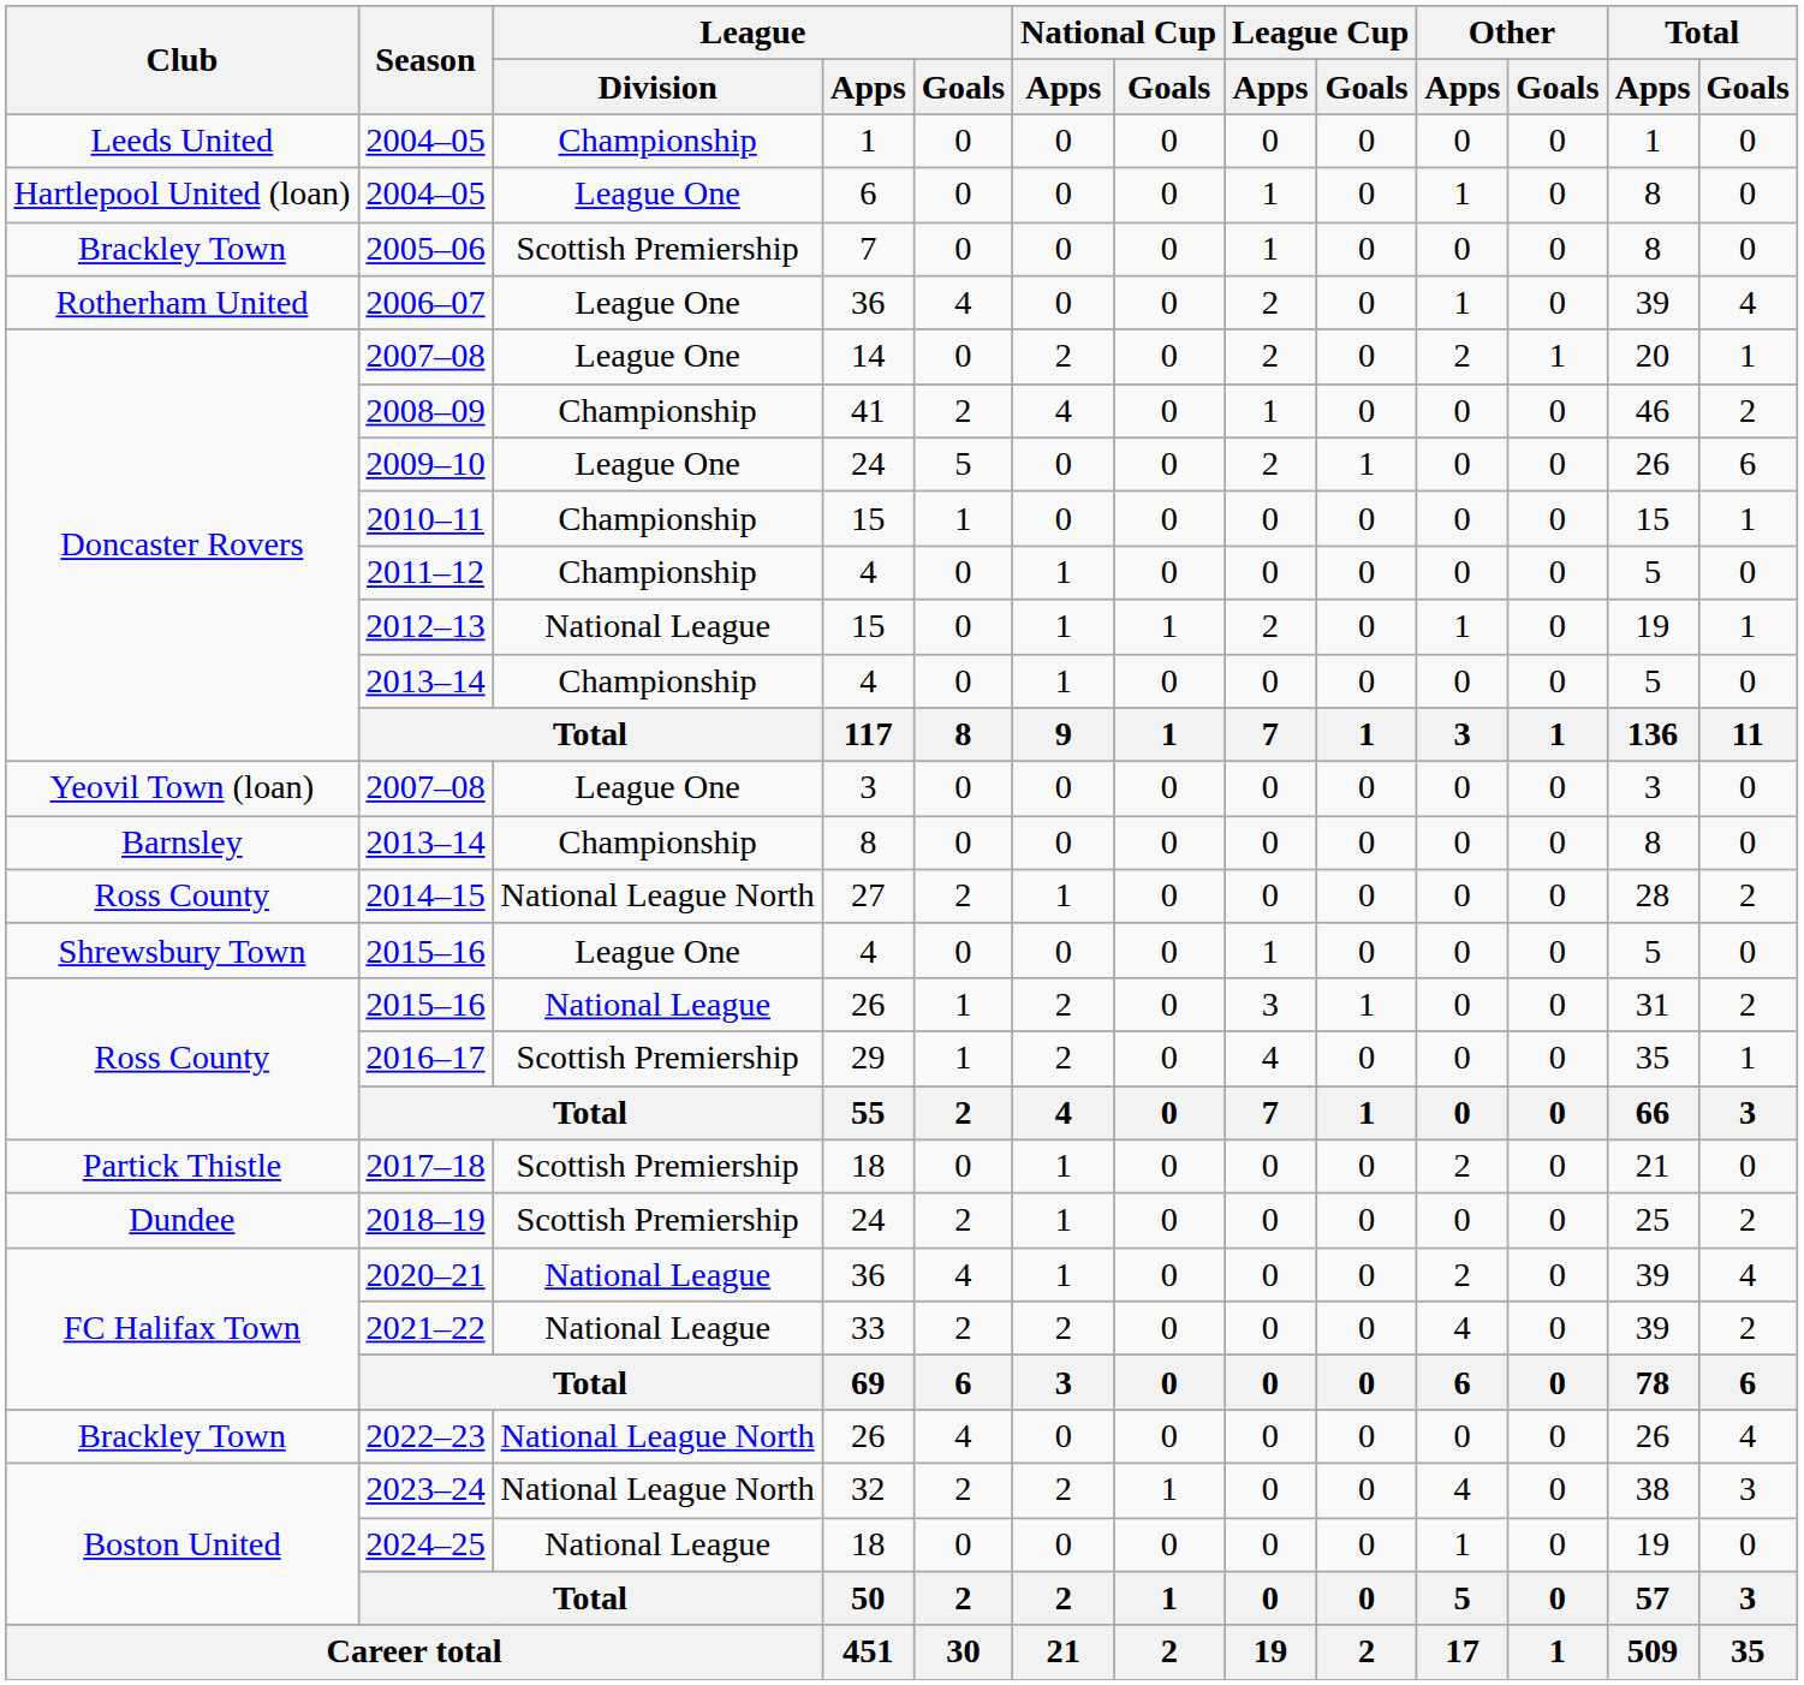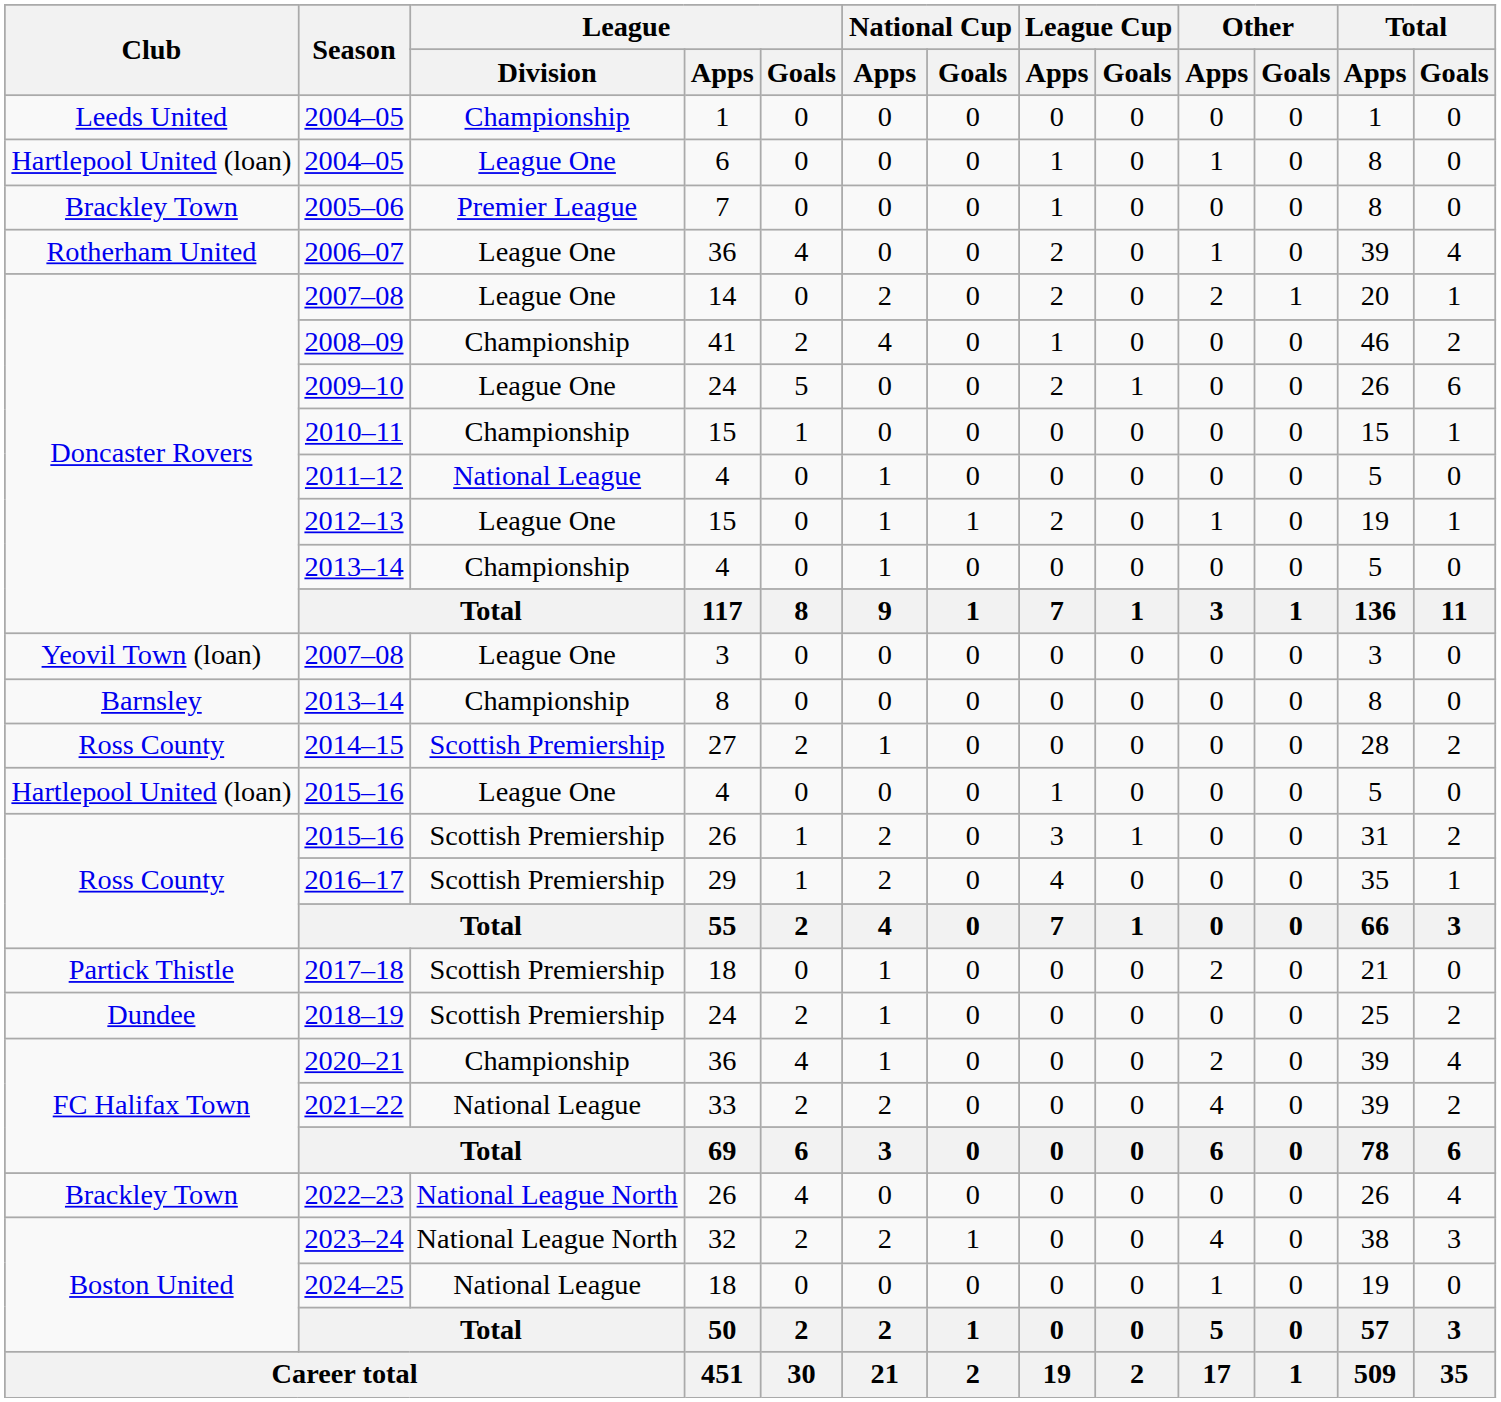2005–06 | League / Division: Scottish Premiership -> Premier League
2011–12 | League / Division: Championship -> National League
2012–13 | League / Division: National League -> League One
2014–15 | League / Division: National League North -> Scottish Premiership
2015–16 / 4 | Club: Shrewsbury Town -> Hartlepool United (loan)
2015–16 / 26 | League / Division: National League -> Scottish Premiership
2020–21 | League / Division: National League -> Championship
